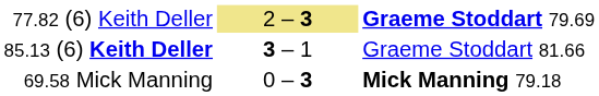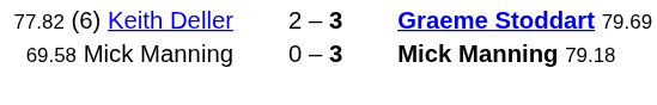77.82 (6) Keith Deller | column 2: khaki background -> no background
- row: 85.13 (6) Keith Deller | 3 – 1 | Graeme Stoddart 81.66
